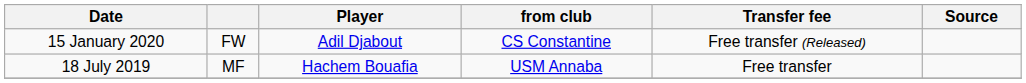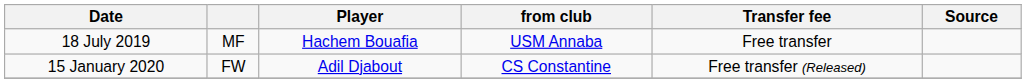rows swapped: 18 July 2019 <-> 15 January 2020
